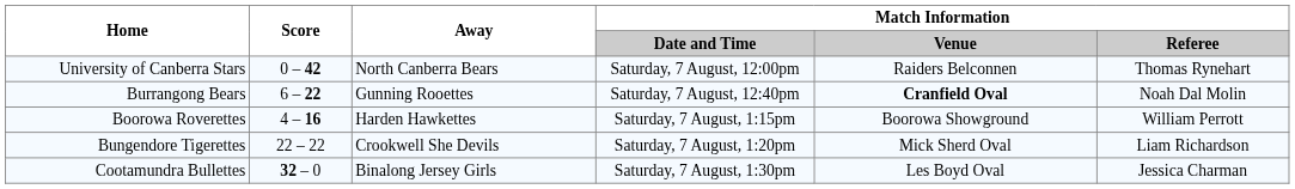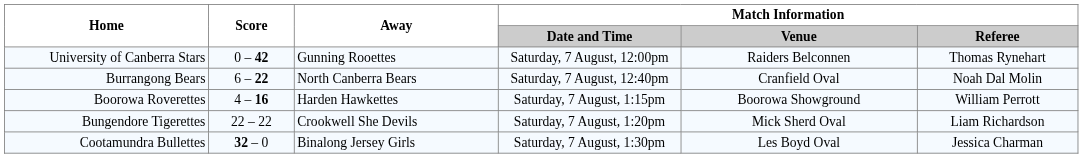University of Canberra Stars | Away: North Canberra Bears -> Gunning Rooettes
Burrangong Bears | Away: Gunning Rooettes -> North Canberra Bears
Burrangong Bears | Match Information / Venue: bold -> normal
